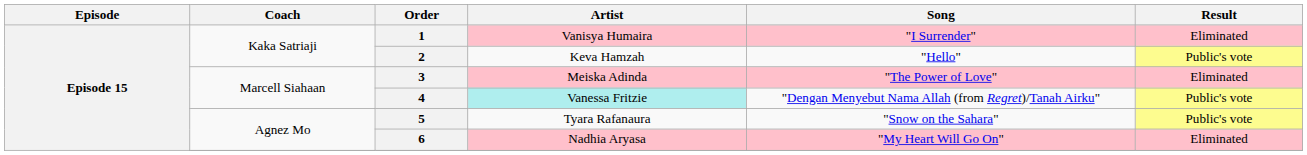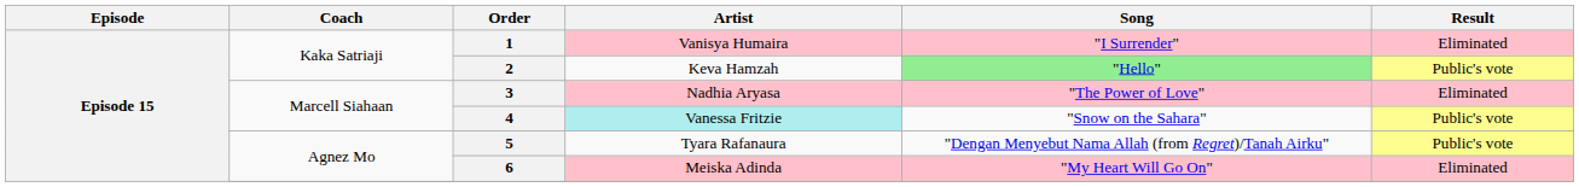2 | Song: no background -> lightgreen background
3 | Artist: Meiska Adinda -> Nadhia Aryasa
4 | Song: "Dengan Menyebut Nama Allah (from Regret)/Tanah Airku" -> "Snow on the Sahara"
5 | Song: "Snow on the Sahara" -> "Dengan Menyebut Nama Allah (from Regret)/Tanah Airku"
6 | Artist: Nadhia Aryasa -> Meiska Adinda
